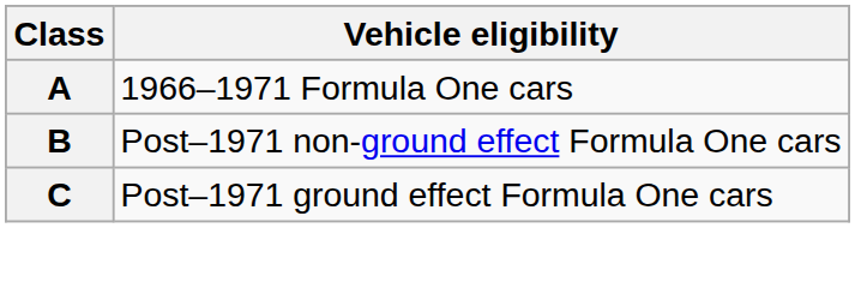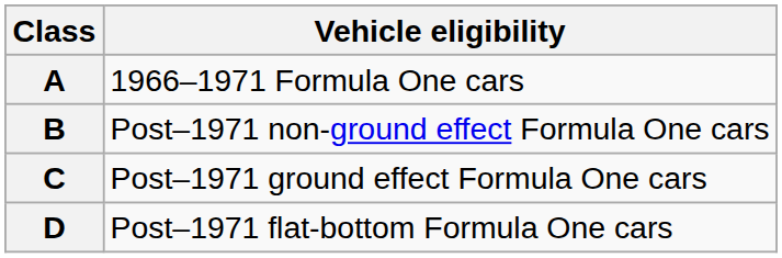+ row: D | Post–1971 flat-bottom Formula One cars
